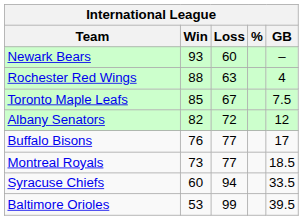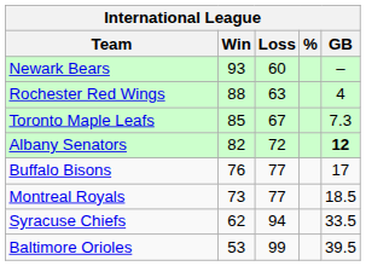Toronto Maple Leafs | GB: 7.5 -> 7.3
Albany Senators | GB: normal -> bold
Syracuse Chiefs | Win: 60 -> 62
